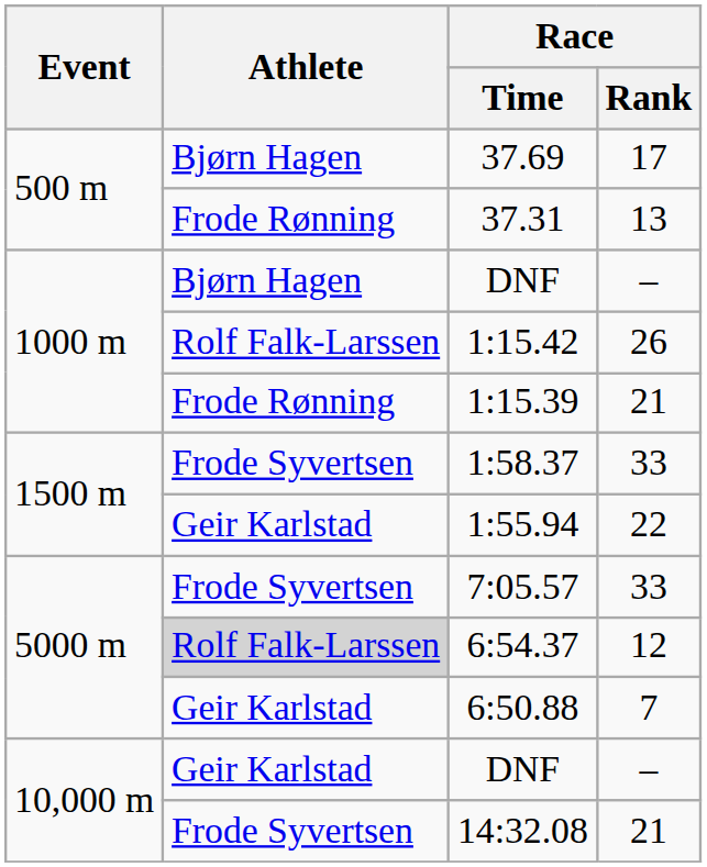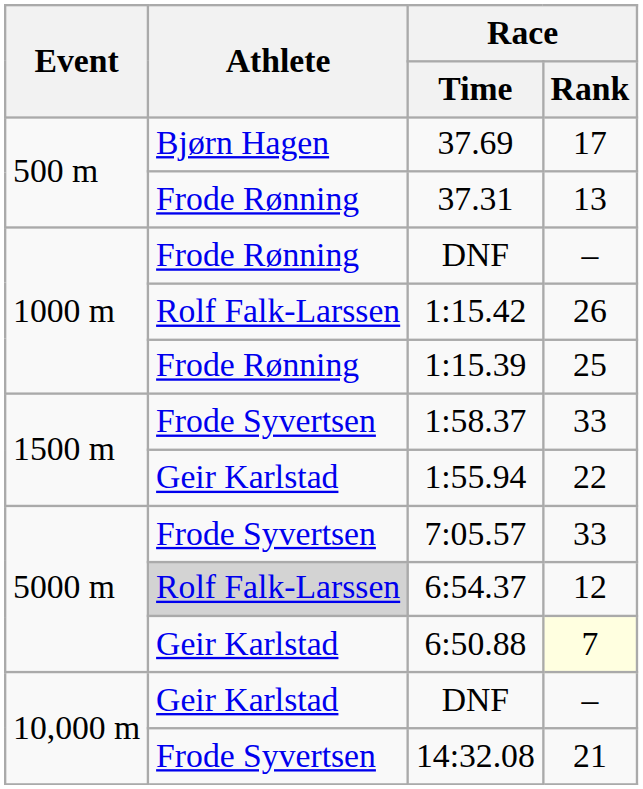1000 m / DNF | Athlete: Bjørn Hagen -> Frode Rønning
1:15.39 | Race / Rank: 21 -> 25
6:50.88 | Race / Rank: no background -> lightyellow background
